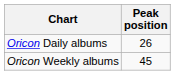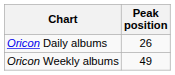Oricon Weekly albums | Peak position: 45 -> 49
